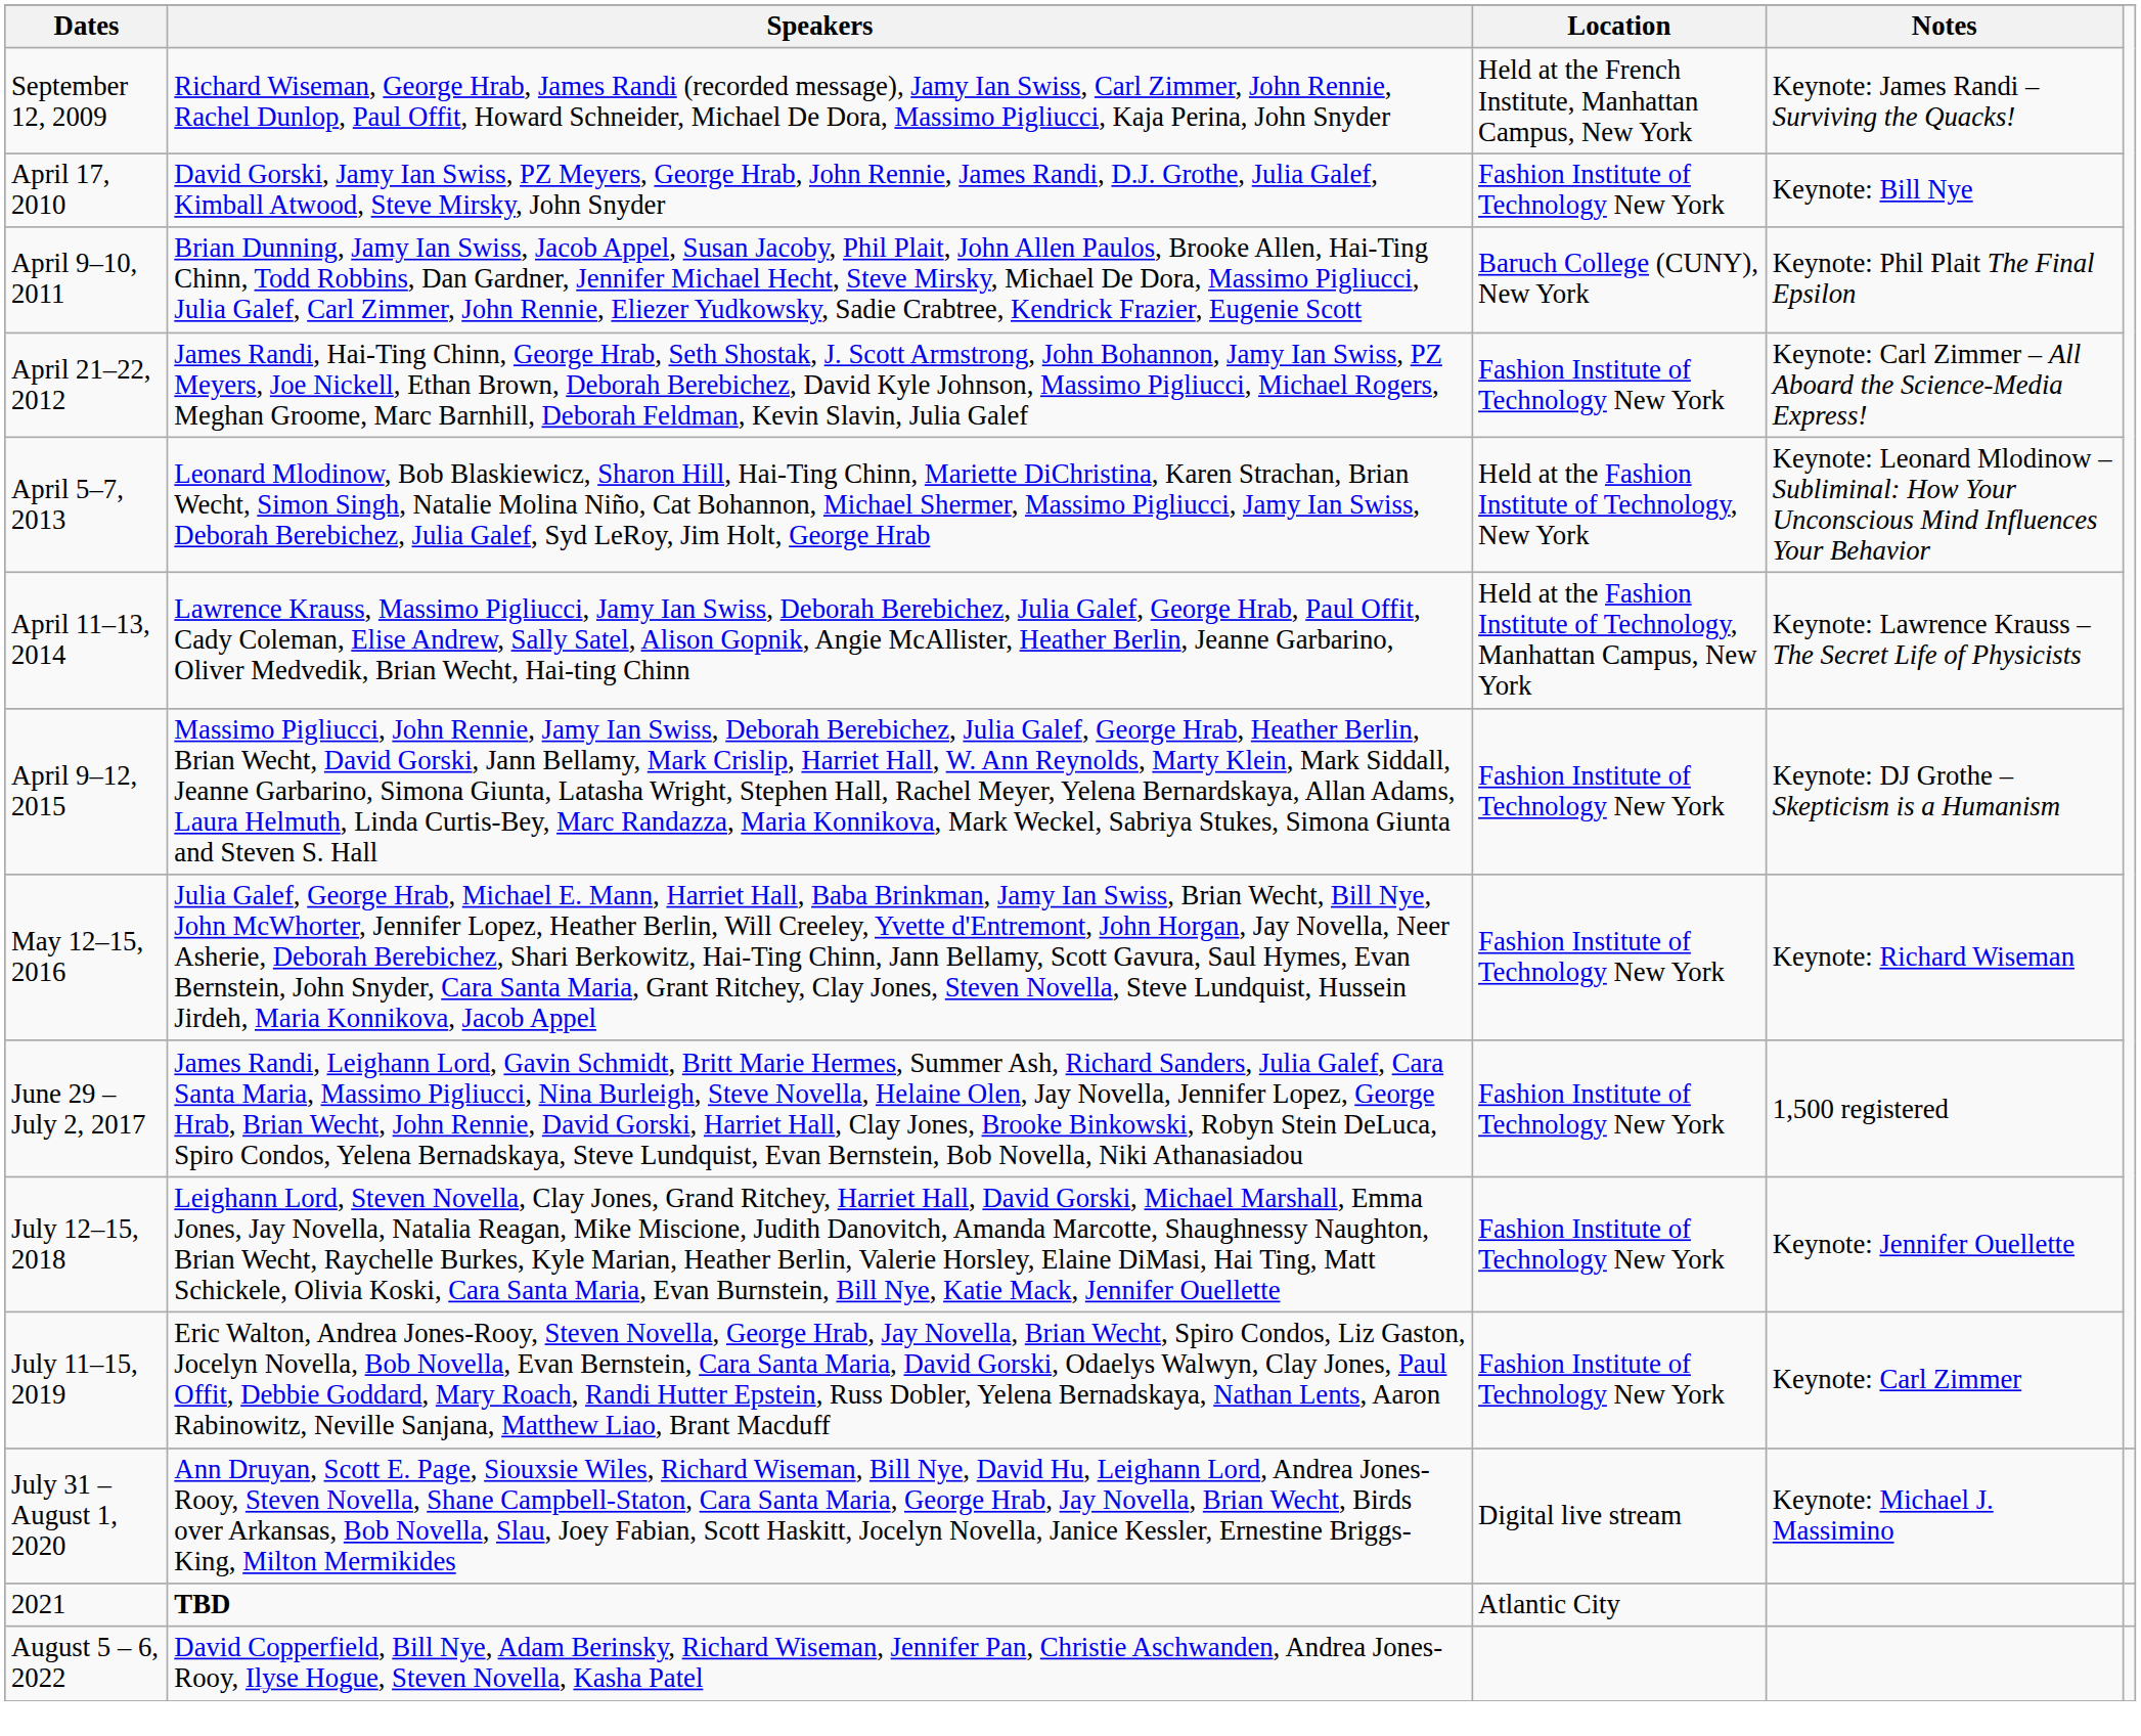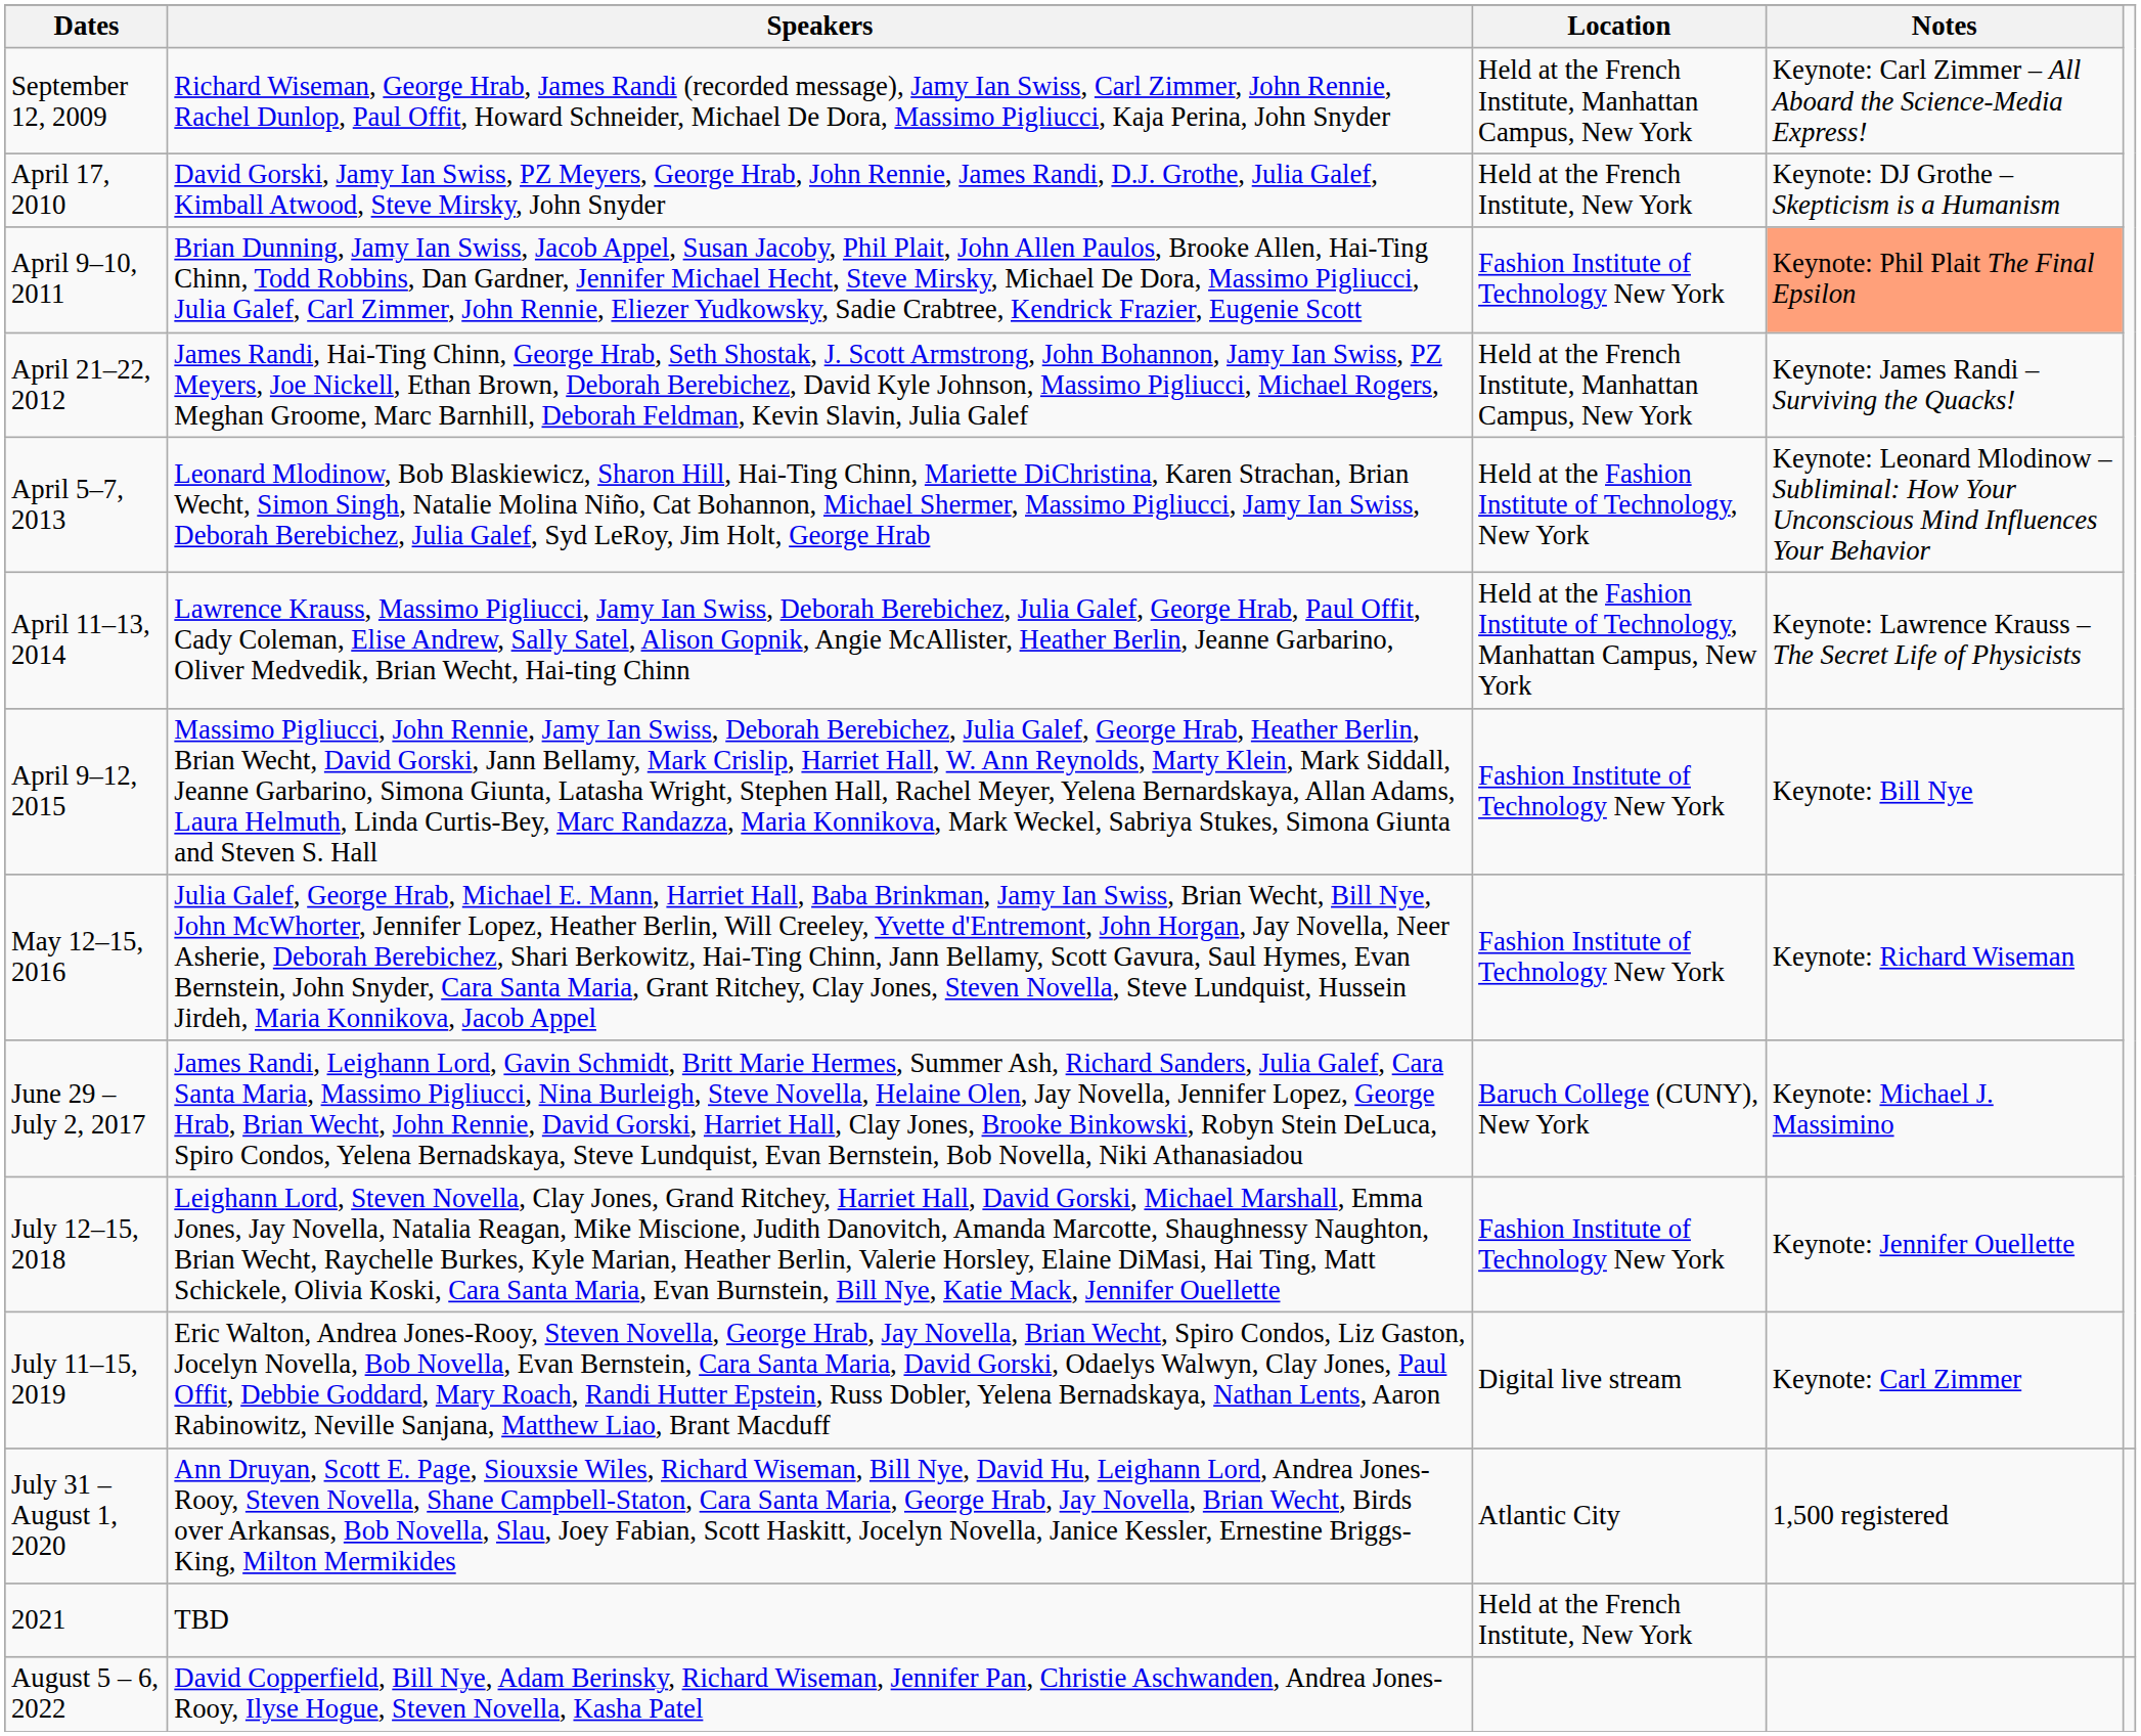September 12, 2009 | Notes: Keynote: James Randi – Surviving the Quacks! -> Keynote: Carl Zimmer – All Aboard the Science-Media Express!
April 17, 2010 | Location: Fashion Institute of Technology New York -> Held at the French Institute, New York
April 17, 2010 | Notes: Keynote: Bill Nye -> Keynote: DJ Grothe – Skepticism is a Humanism
April 9–10, 2011 | Location: Baruch College (CUNY), New York -> Fashion Institute of Technology New York
April 9–10, 2011 | Notes: no background -> lightsalmon background
April 21–22, 2012 | Location: Fashion Institute of Technology New York -> Held at the French Institute, Manhattan Campus, New York
April 21–22, 2012 | Notes: Keynote: Carl Zimmer – All Aboard the Science-Media Express! -> Keynote: James Randi – Surviving the Quacks!
April 9–12, 2015 | Notes: Keynote: DJ Grothe – Skepticism is a Humanism -> Keynote: Bill Nye
June 29 – July 2, 2017 | Location: Fashion Institute of Technology New York -> Baruch College (CUNY), New York
June 29 – July 2, 2017 | Notes: 1,500 registered -> Keynote: Michael J. Massimino
July 11–15, 2019 | Location: Fashion Institute of Technology New York -> Digital live stream
July 31 – August 1, 2020 | Location: Digital live stream -> Atlantic City
July 31 – August 1, 2020 | Notes: Keynote: Michael J. Massimino -> 1,500 registered
2021 | Speakers: bold -> normal
2021 | Location: Atlantic City -> Held at the French Institute, New York
